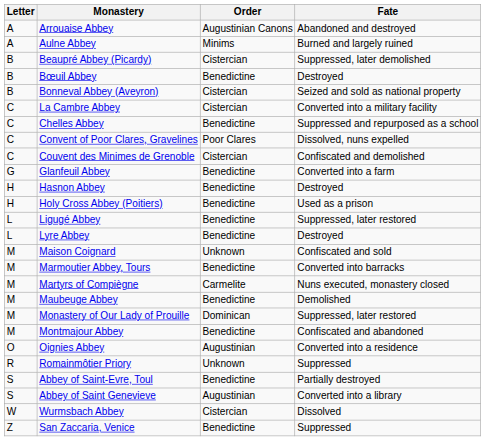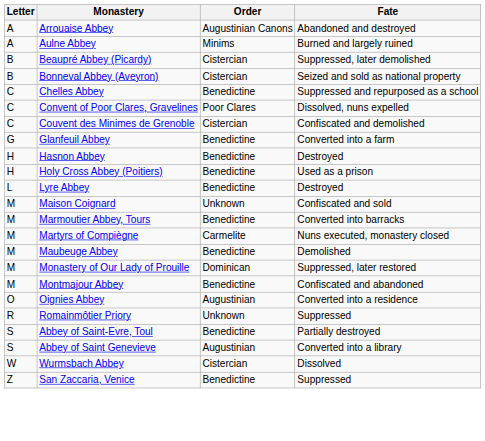- row: B | Bœuil Abbey | Benedictine | Destroyed
- row: C | La Cambre Abbey | Cistercian | Converted into a military facility
- row: L | Ligugé Abbey | Benedictine | Suppressed, later restored
